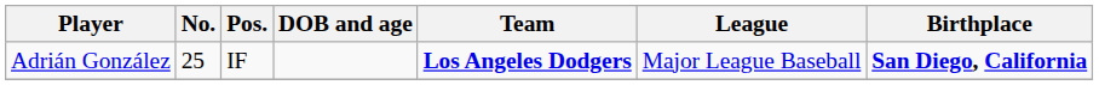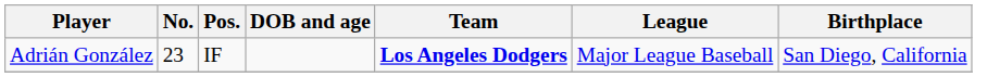Adrián González | No.: 25 -> 23
Adrián González | Birthplace: bold -> normal
